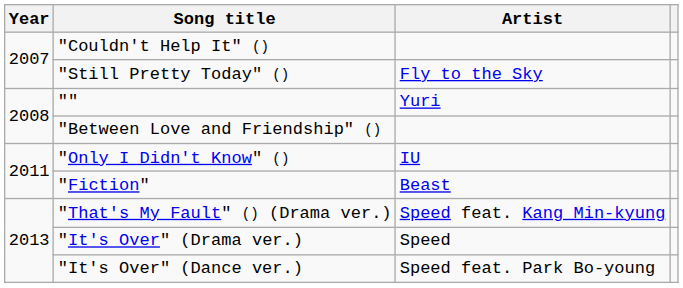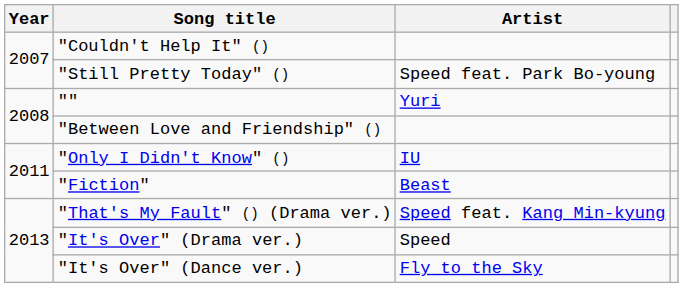"Still Pretty Today" () | Artist: Fly to the Sky -> Speed feat. Park Bo-young
"It's Over" (Dance ver.) | Artist: Speed feat. Park Bo-young -> Fly to the Sky
